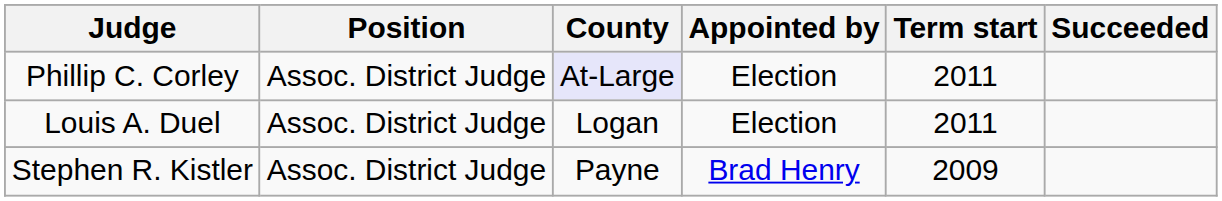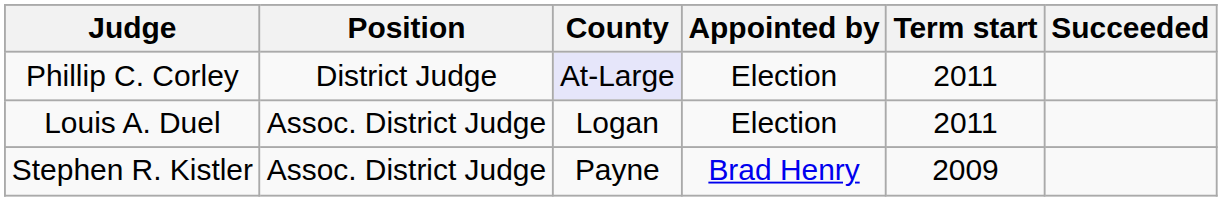Phillip C. Corley | Position: Assoc. District Judge -> District Judge
